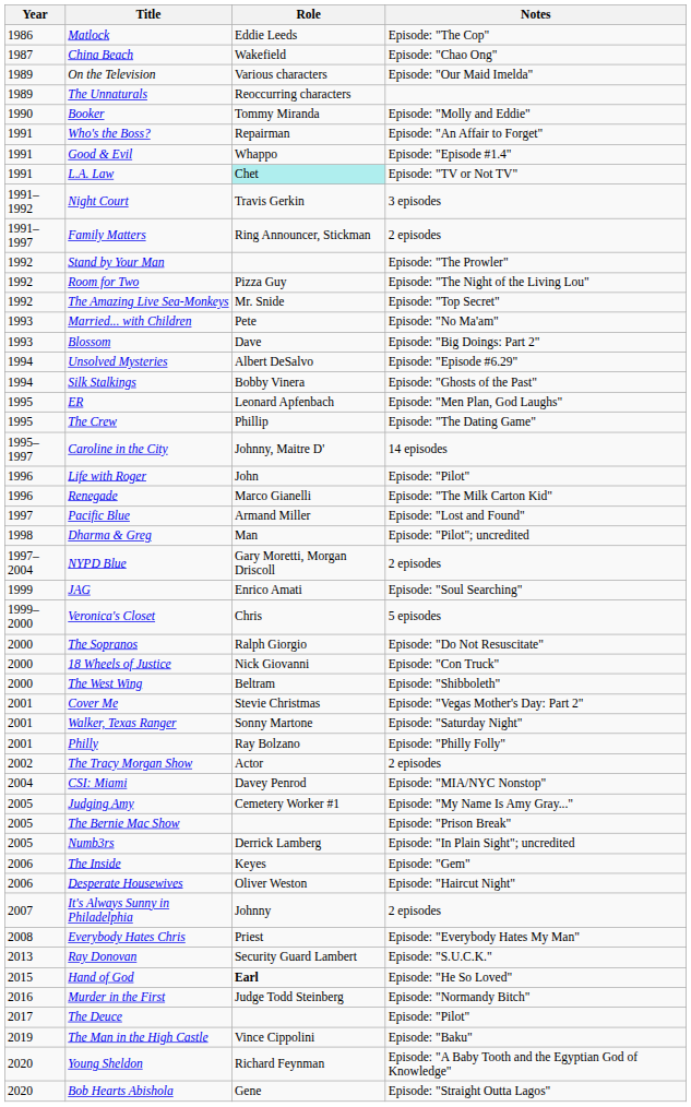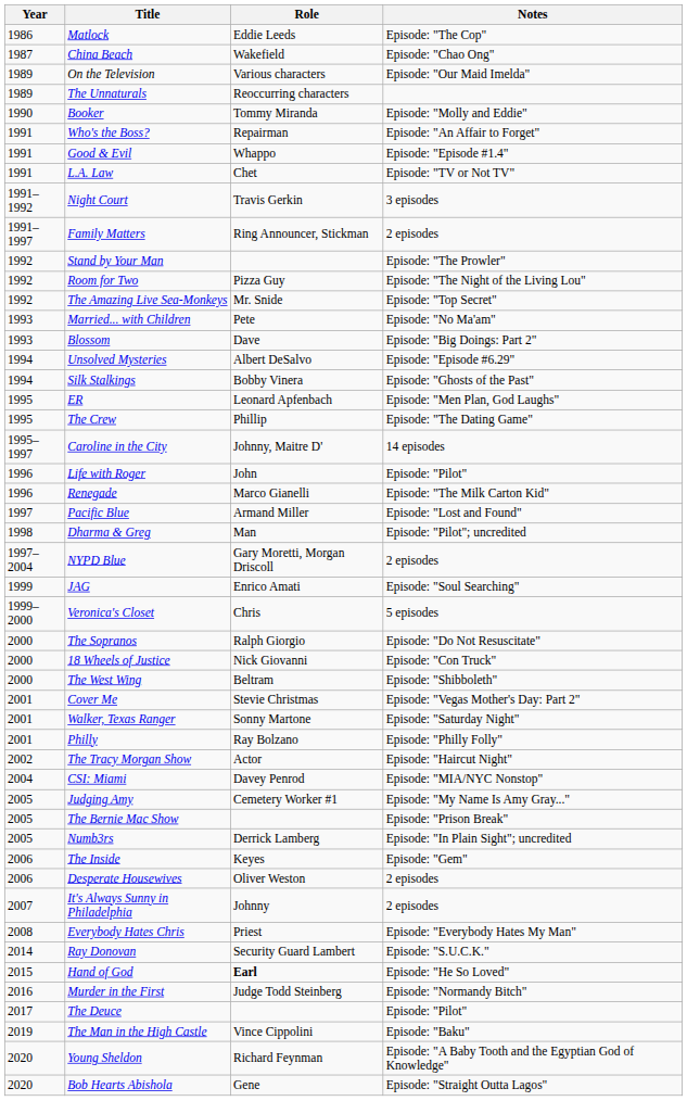L.A. Law | Role: paleturquoise background -> no background
The Tracy Morgan Show | Notes: 2 episodes -> Episode: "Haircut Night"
Desperate Housewives | Notes: Episode: "Haircut Night" -> 2 episodes
Ray Donovan | Year: 2013 -> 2014
